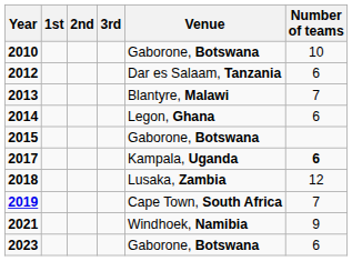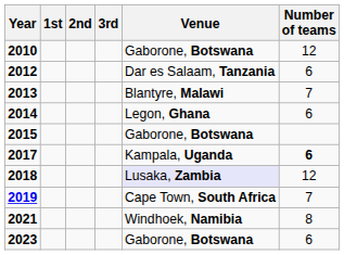2010 | Number of teams: 10 -> 12
2018 | Venue: no background -> lavender background
2021 | Number of teams: 9 -> 8
